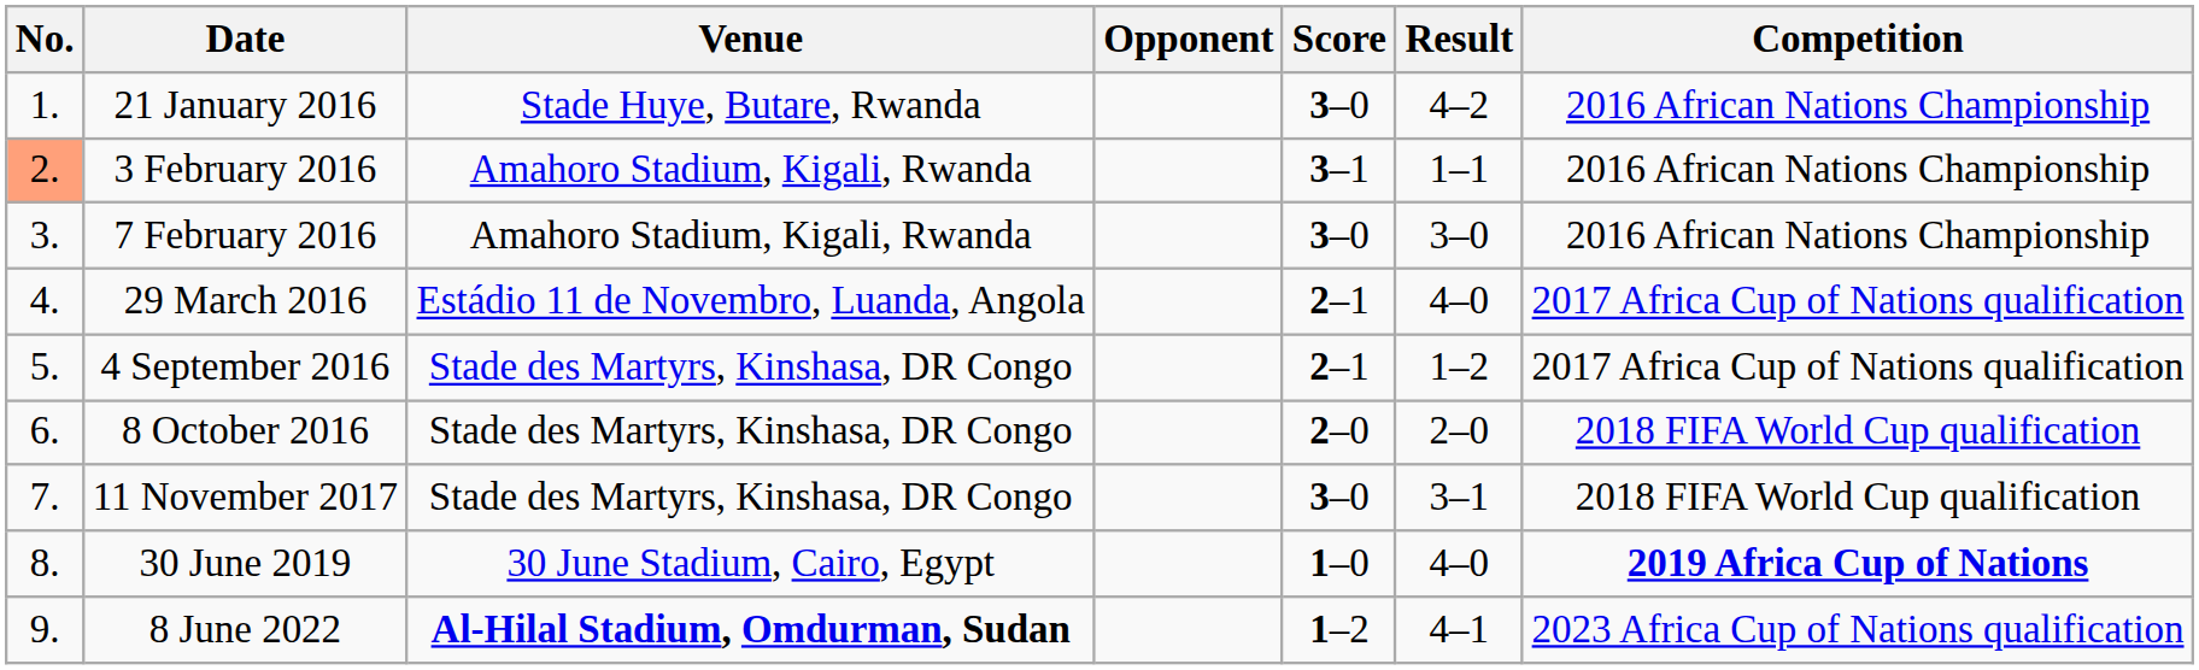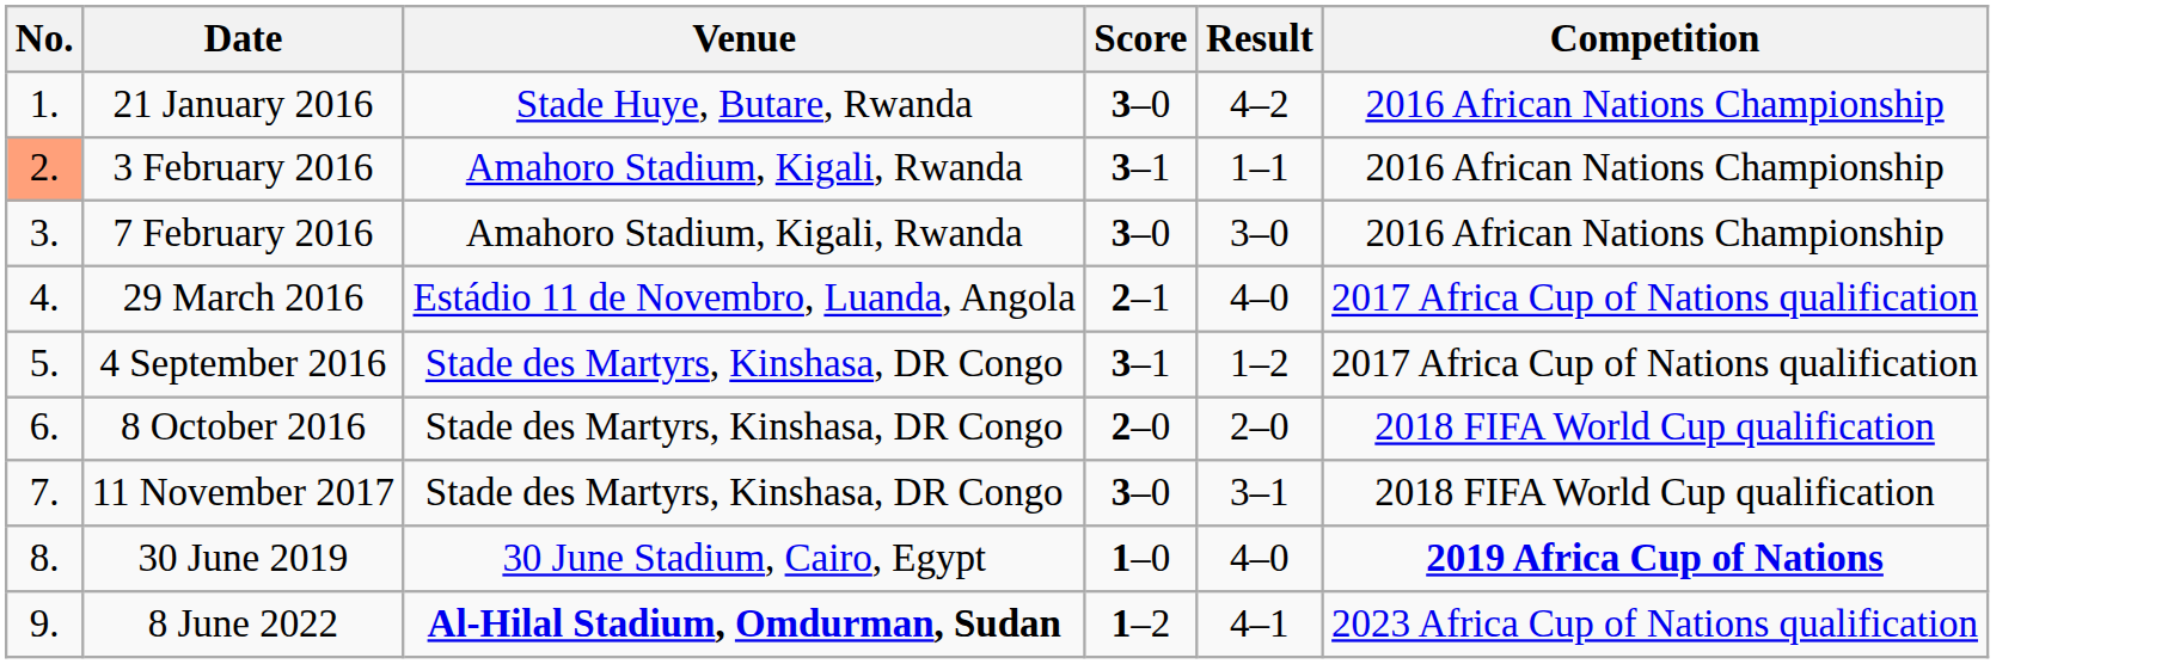- column: Opponent
4 September 2016 | Score: 2–1 -> 3–1
